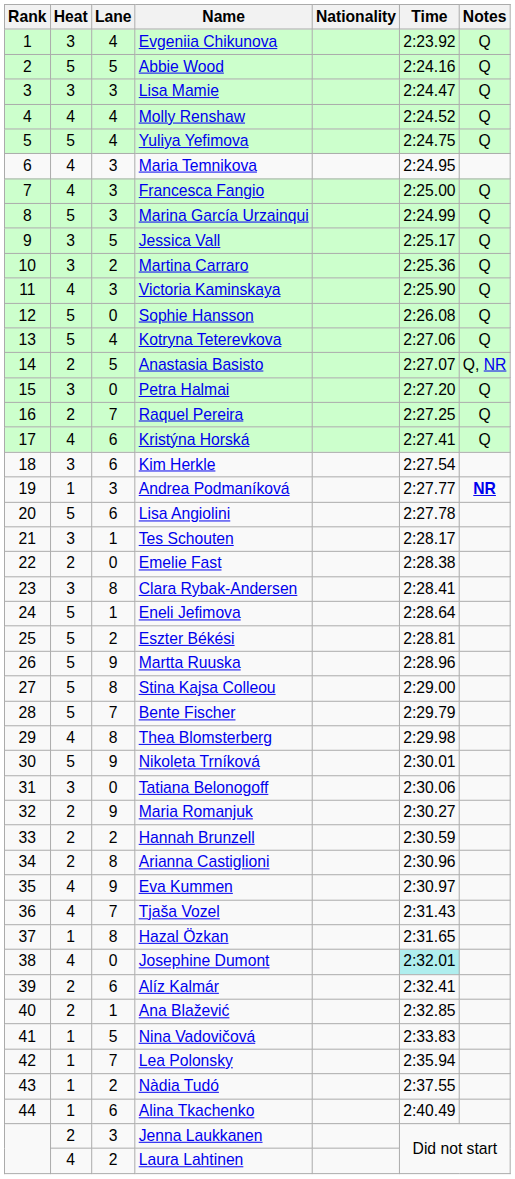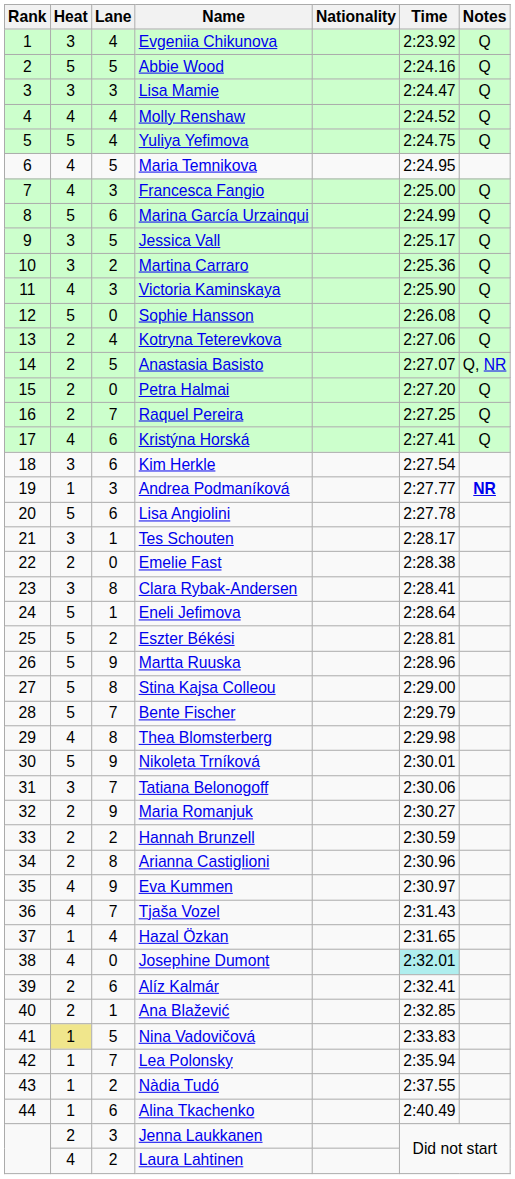Maria Temnikova | Lane: 3 -> 5
Marina García Urzainqui | Lane: 3 -> 6
Kotryna Teterevkova | Heat: 5 -> 2
Petra Halmai | Heat: 3 -> 2
Tatiana Belonogoff | Lane: 0 -> 7
Hazal Özkan | Lane: 8 -> 4
Nina Vadovičová | Heat: no background -> khaki background
